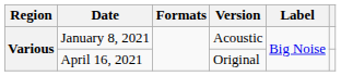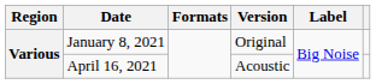January 8, 2021 | Version: Acoustic -> Original
April 16, 2021 | Version: Original -> Acoustic
